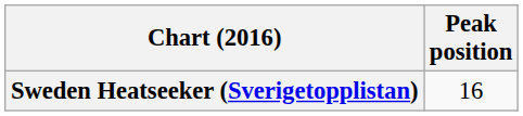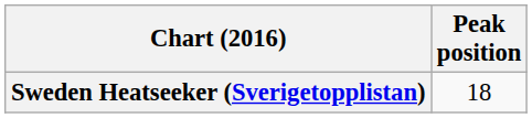Sweden Heatseeker (Sverigetopplistan) | Peak position: 16 -> 18
